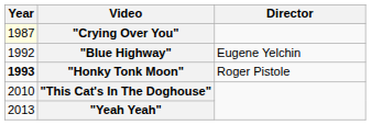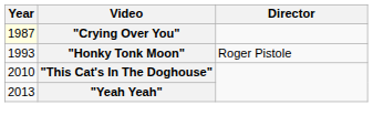- row: 1992 | "Blue Highway" | Eugene Yelchin
"Honky Tonk Moon" | Year: bold -> normal
